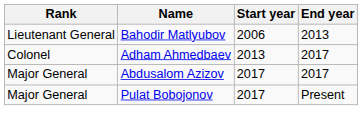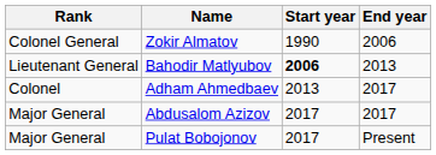+ row: Colonel General | Zokir Almatov | 1990 | 2006
Bahodir Matlyubov | Start year: normal -> bold
